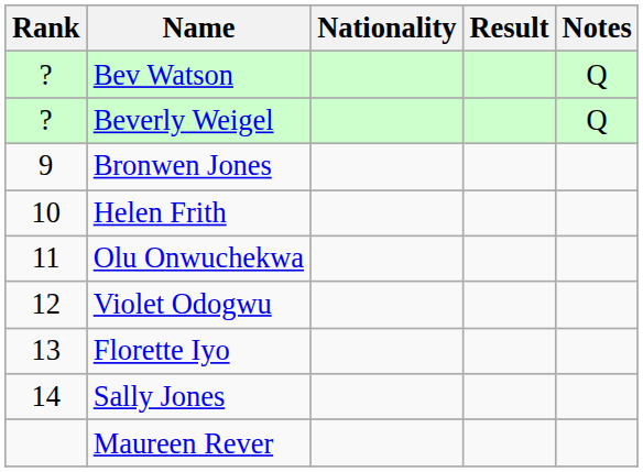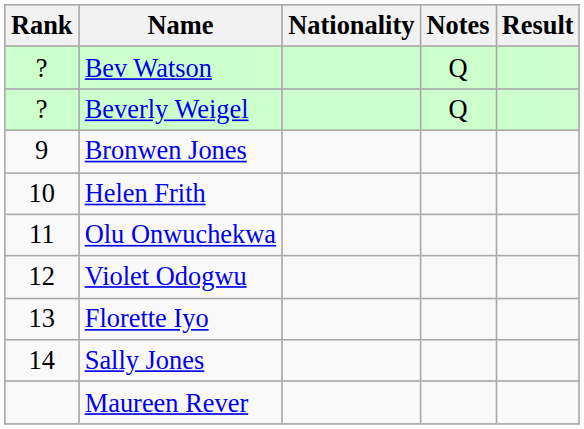columns swapped: Result <-> Notes
